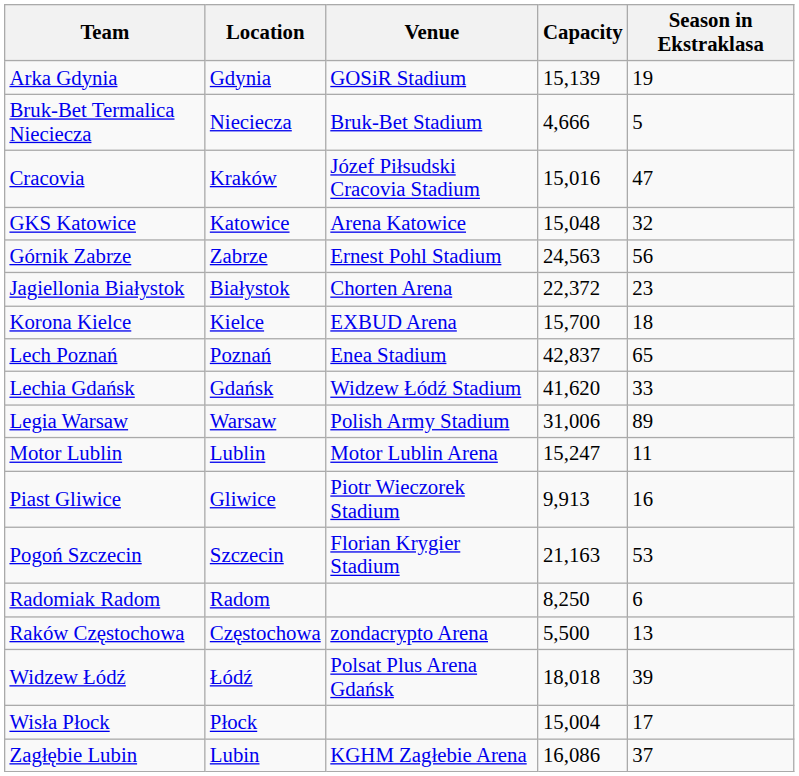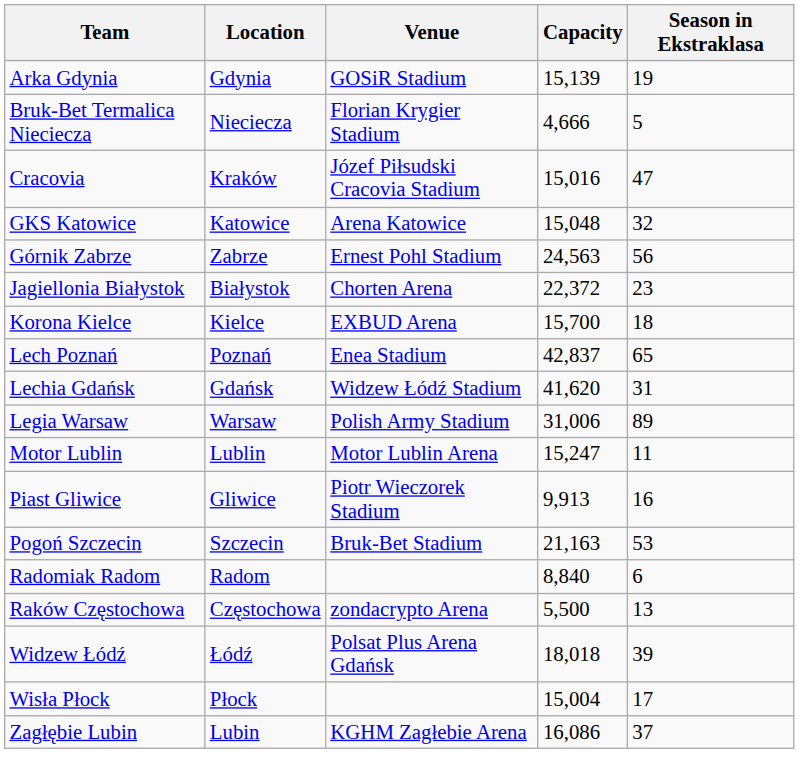Bruk-Bet Termalica Nieciecza | Venue: Bruk-Bet Stadium -> Florian Krygier Stadium
Lechia Gdańsk | Season in Ekstraklasa: 33 -> 31
Pogoń Szczecin | Venue: Florian Krygier Stadium -> Bruk-Bet Stadium
Radomiak Radom | Capacity: 8,250 -> 8,840
